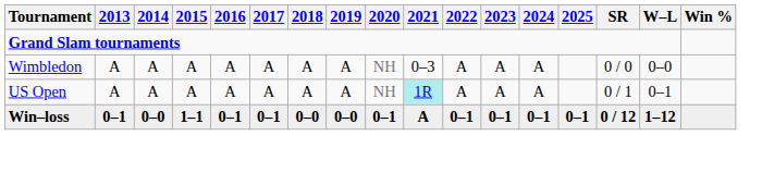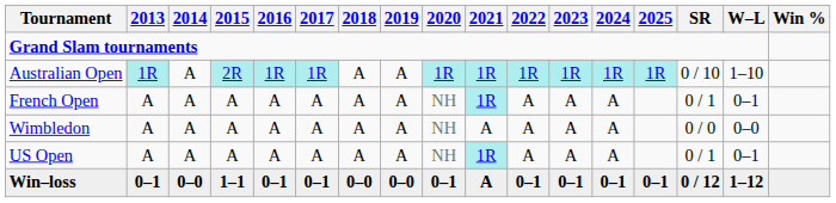+ row: Australian Open | 1R | A | 2R | 1R | 1R | A | A | 1R | 1R | 1R | 1R | 1R | 1R | 0 / 10 | 1–10
+ row: French Open | A | A | A | A | A | A | A | NH | 1R | A | A | A | 0 / 1 | 0–1
Wimbledon | 2021: 0–3 -> A
